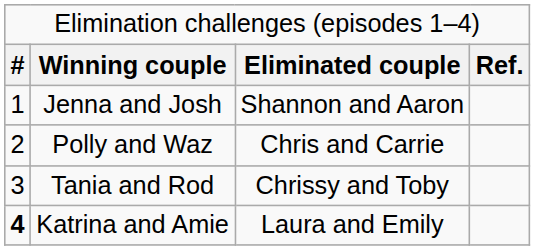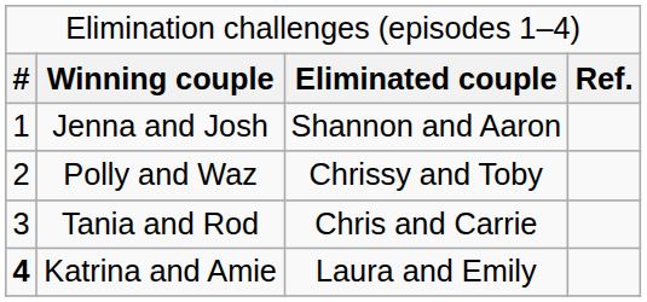Polly and Waz | column 3: Chris and Carrie -> Chrissy and Toby
Tania and Rod | column 3: Chrissy and Toby -> Chris and Carrie
